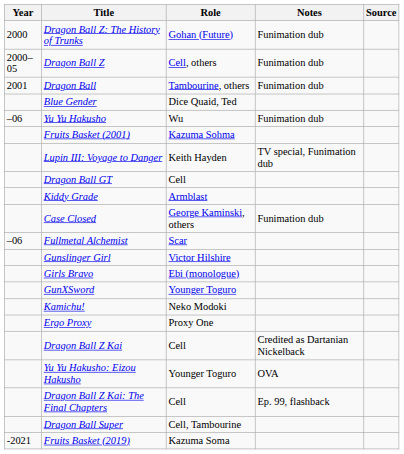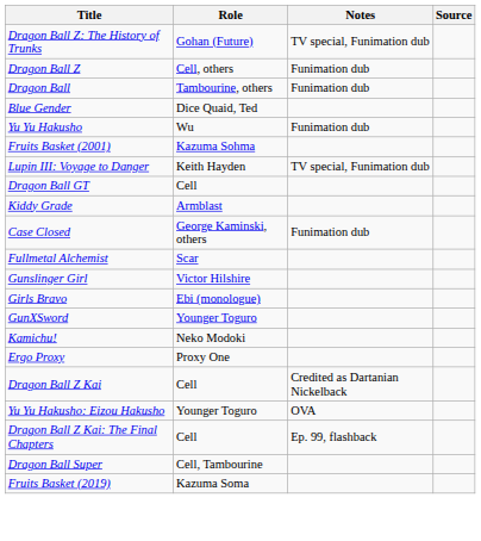- column: Year | 2000 | 2000–05 | 2001 | –06 | –06 | -2021
Dragon Ball Z: The History of Trunks | Notes: Funimation dub -> TV special, Funimation dub
